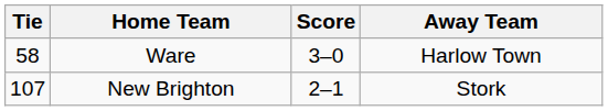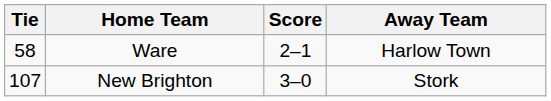Ware | Score: 3–0 -> 2–1
New Brighton | Score: 2–1 -> 3–0
